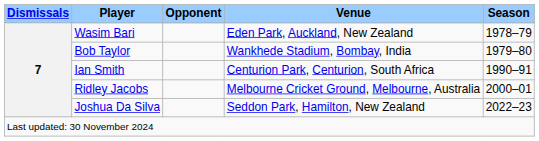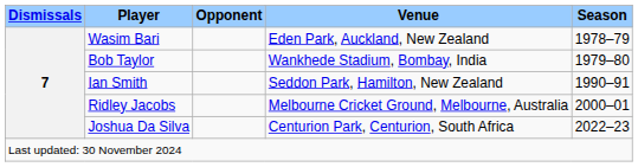Ian Smith | Venue: Centurion Park, Centurion, South Africa -> Seddon Park, Hamilton, New Zealand
Joshua Da Silva | Venue: Seddon Park, Hamilton, New Zealand -> Centurion Park, Centurion, South Africa
